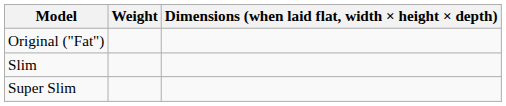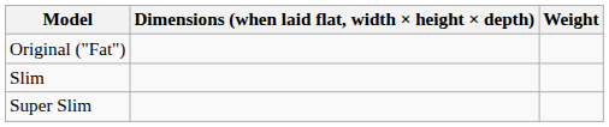columns swapped: Dimensions (when laid flat, width × height × depth) <-> Weight
